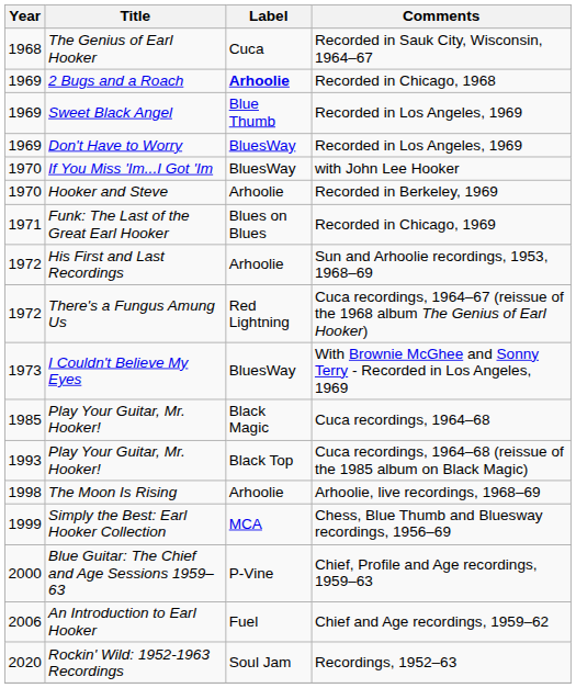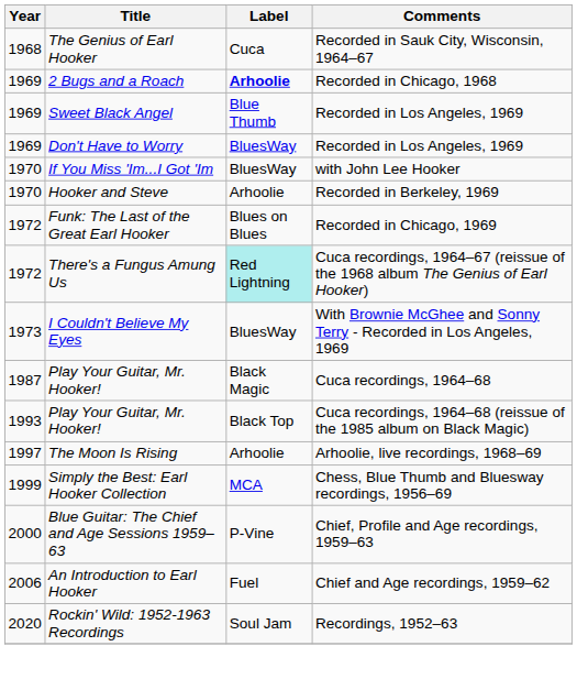Funk: The Last of the Great Earl Hooker | Year: 1971 -> 1972
- row: 1972 | His First and Last Recordings | Arhoolie | Sun and Arhoolie recordings, 1953, 1968–69
There's a Fungus Amung Us | Label: no background -> paleturquoise background
Play Your Guitar, Mr. Hooker! / Cuca recordings, 1964–68 | Year: 1985 -> 1987
The Moon Is Rising | Year: 1998 -> 1997
